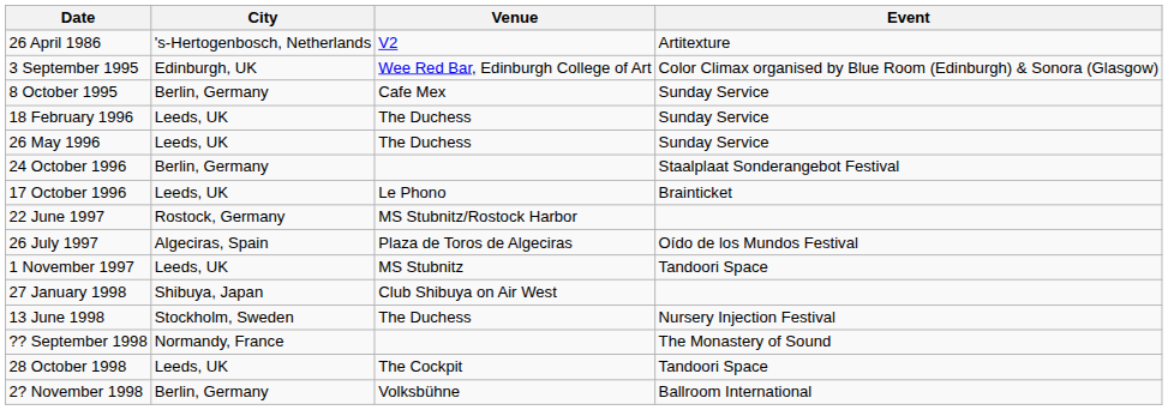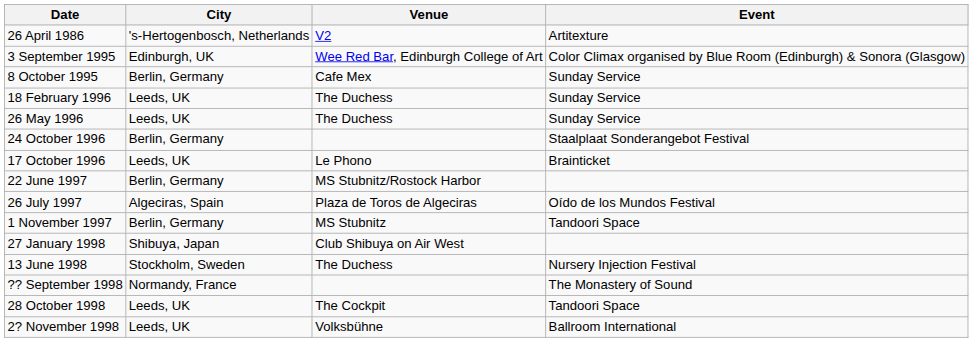22 June 1997 | City: Rostock, Germany -> Berlin, Germany
1 November 1997 | City: Leeds, UK -> Berlin, Germany
2? November 1998 | City: Berlin, Germany -> Leeds, UK
